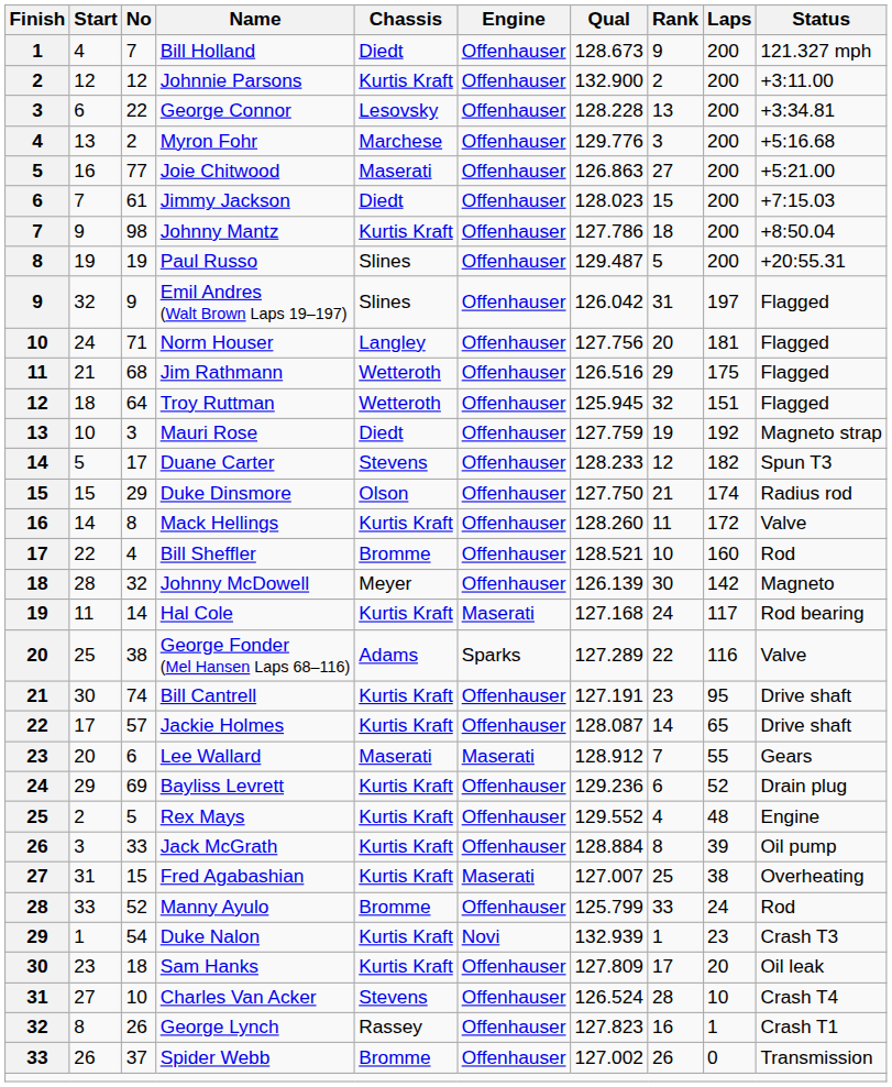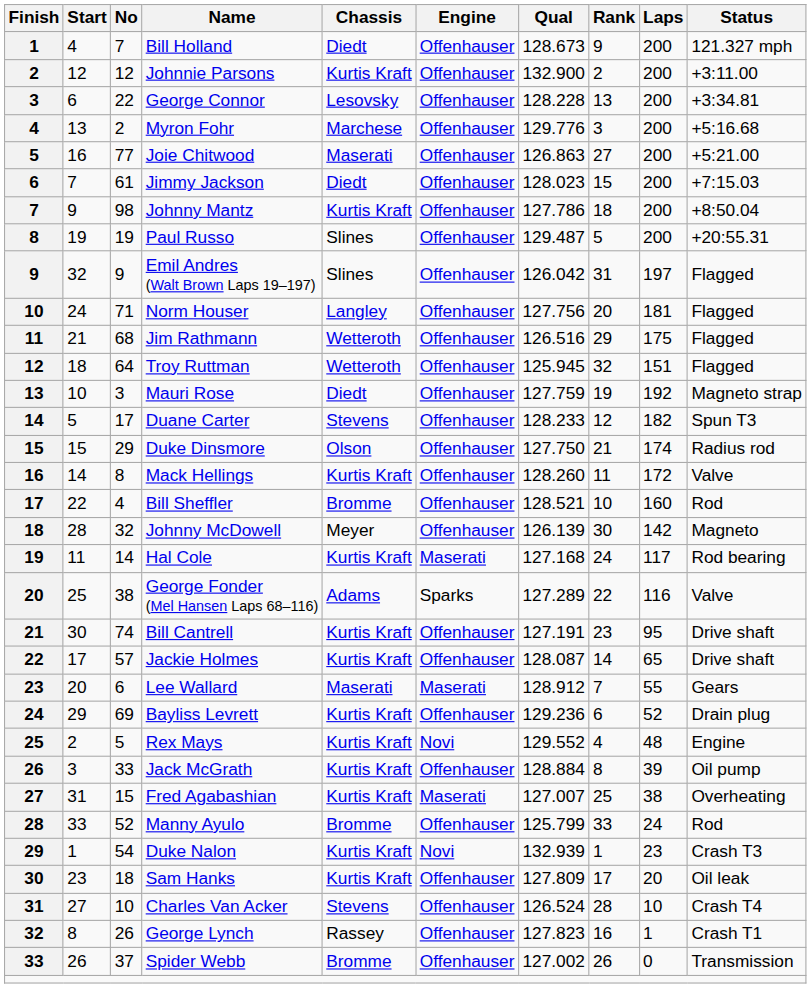Rex Mays | Engine: Offenhauser -> Novi
